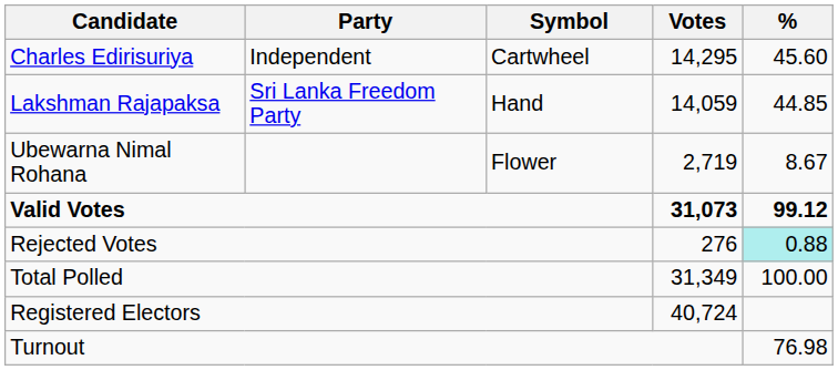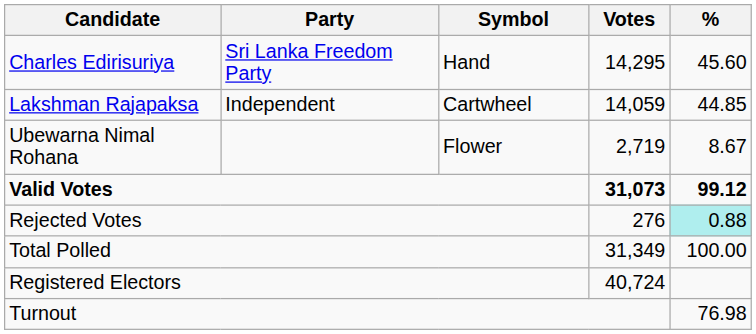Charles Edirisuriya | Party: Independent -> Sri Lanka Freedom Party
Charles Edirisuriya | Symbol: Cartwheel -> Hand
Lakshman Rajapaksa | Party: Sri Lanka Freedom Party -> Independent
Lakshman Rajapaksa | Symbol: Hand -> Cartwheel
